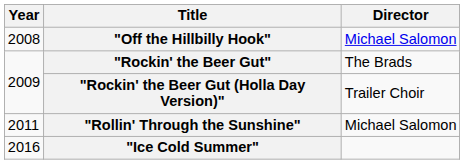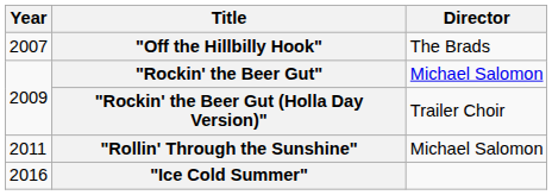"Off the Hillbilly Hook" | Year: 2008 -> 2007
"Off the Hillbilly Hook" | Director: Michael Salomon -> The Brads
"Rockin' the Beer Gut" | Director: The Brads -> Michael Salomon
